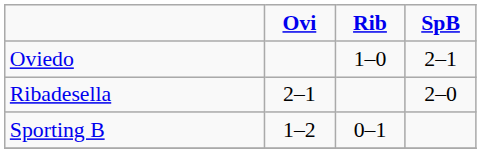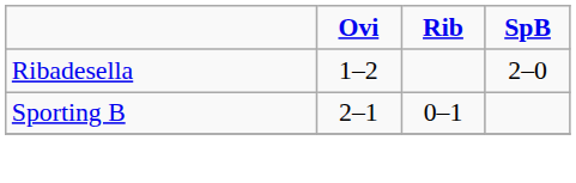- row: Oviedo | 1–0 | 2–1
Ribadesella | Ovi: 2–1 -> 1–2
Sporting B | Ovi: 1–2 -> 2–1
